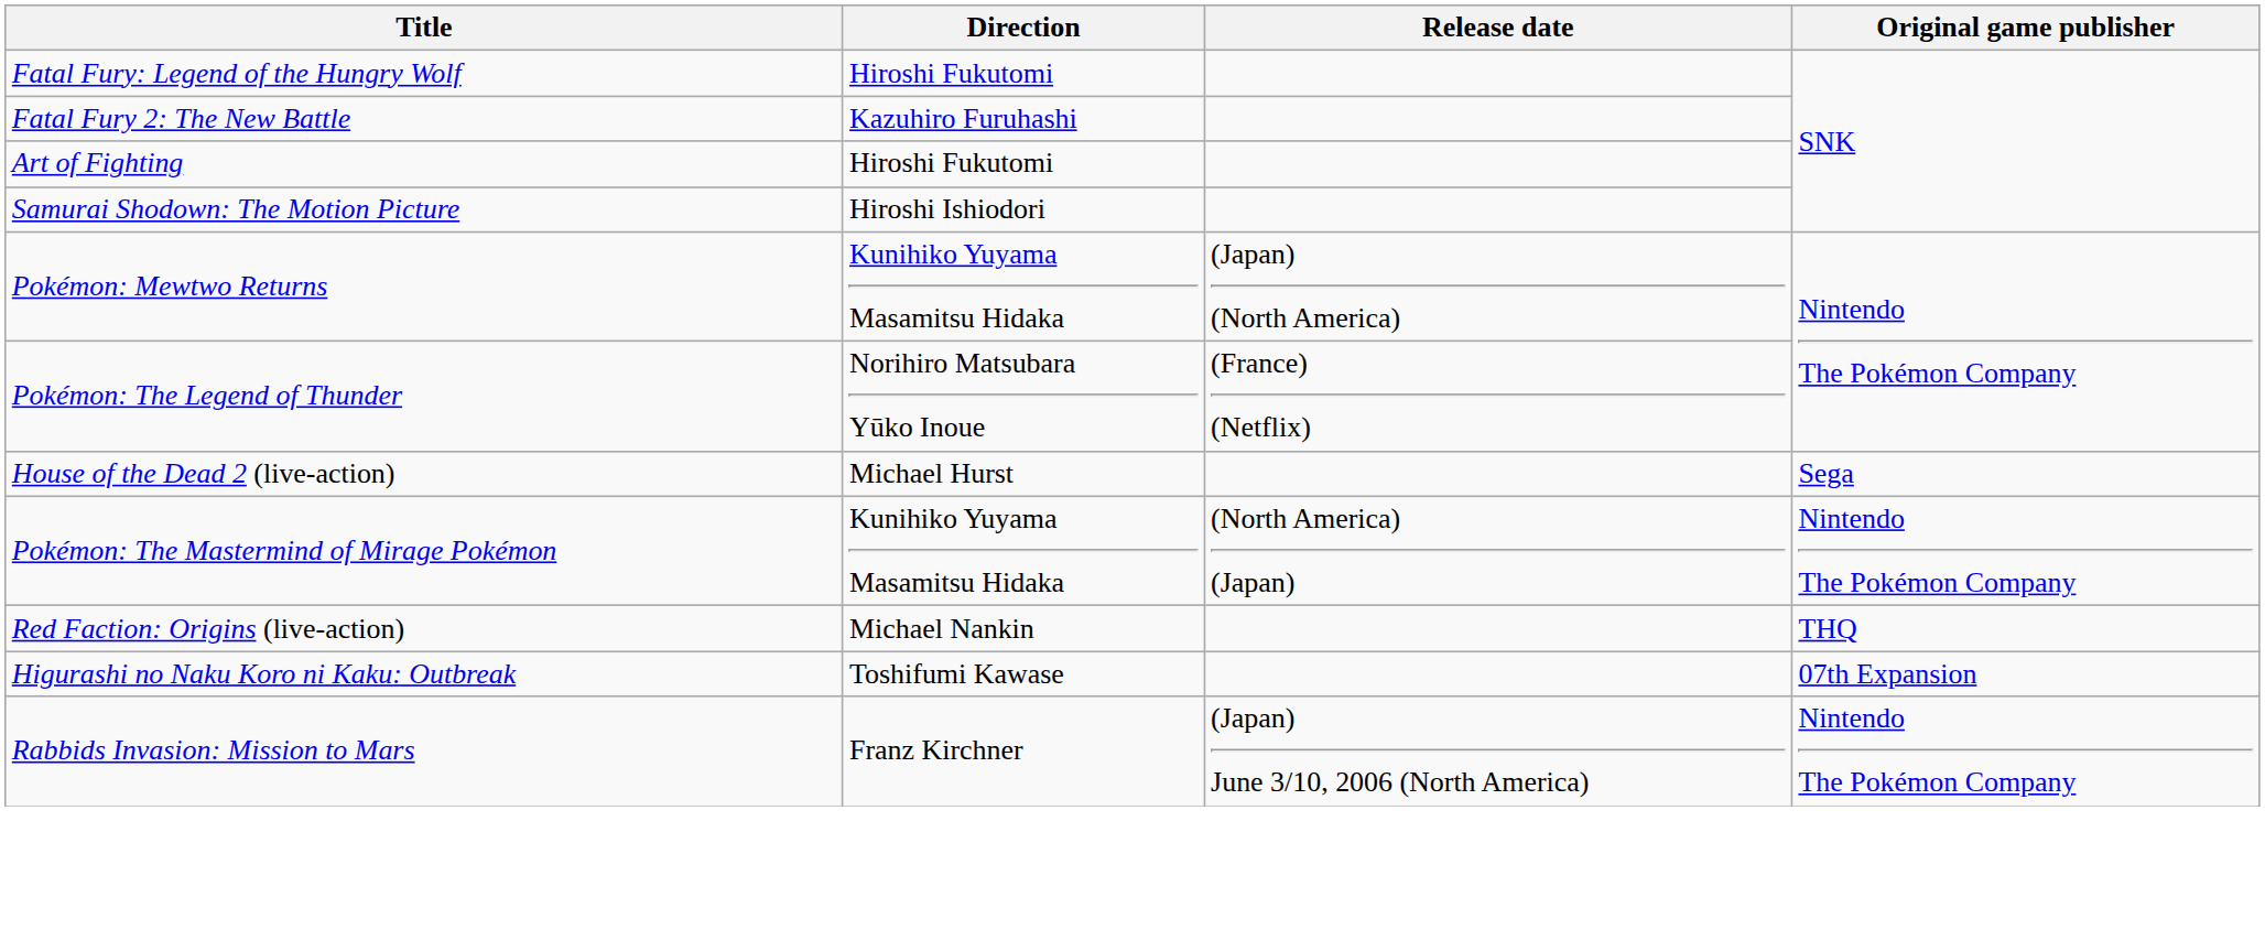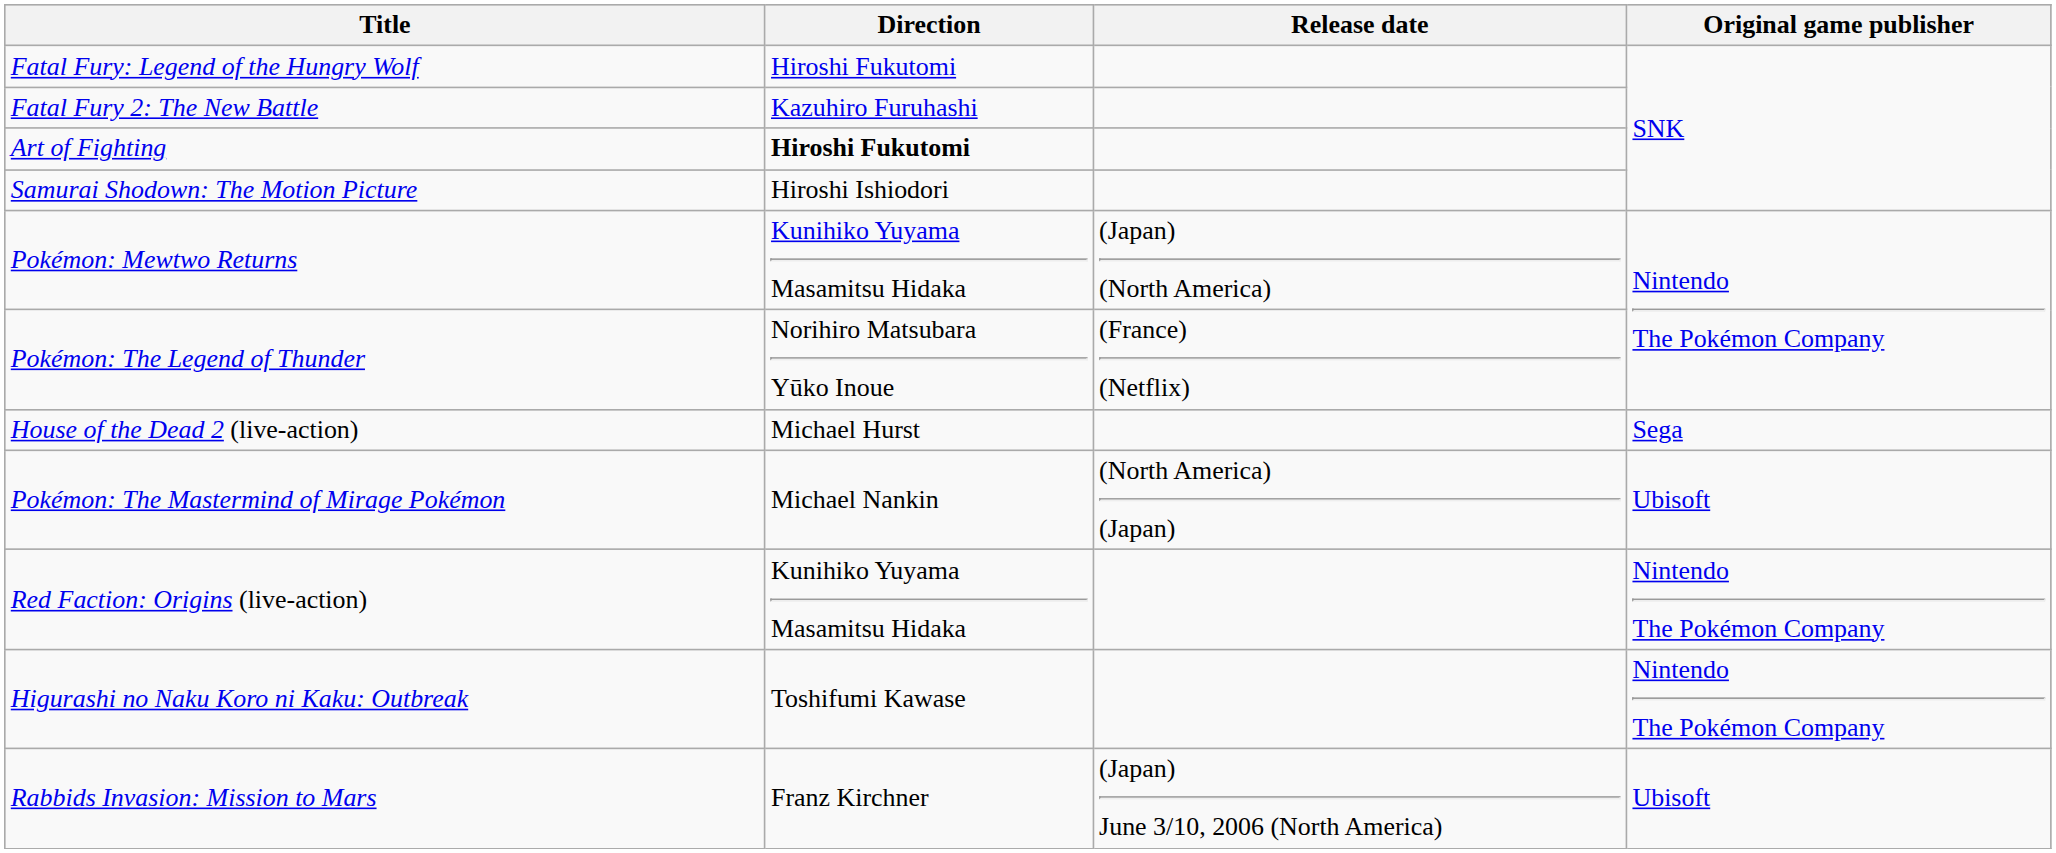Art of Fighting | Direction: normal -> bold
Pokémon: The Mastermind of Mirage Pokémon | Direction: Kunihiko Yuyama Masamitsu Hidaka -> Michael Nankin
Pokémon: The Mastermind of Mirage Pokémon | Original game publisher: Nintendo The Pokémon Company -> Ubisoft
Red Faction: Origins (live-action) | Direction: Michael Nankin -> Kunihiko Yuyama Masamitsu Hidaka
Red Faction: Origins (live-action) | Original game publisher: THQ -> Nintendo The Pokémon Company
Higurashi no Naku Koro ni Kaku: Outbreak | Original game publisher: 07th Expansion -> Nintendo The Pokémon Company
Rabbids Invasion: Mission to Mars | Original game publisher: Nintendo The Pokémon Company -> Ubisoft
